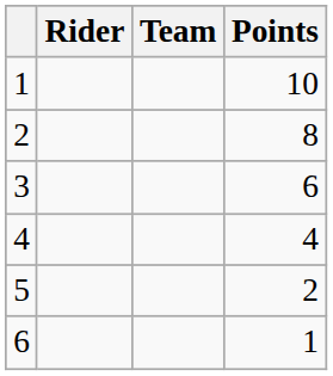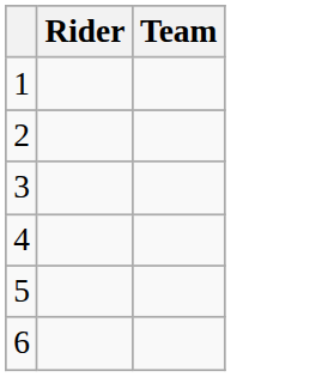- column: Points | 10 | 8 | 6 | 4 | 2 | 1
